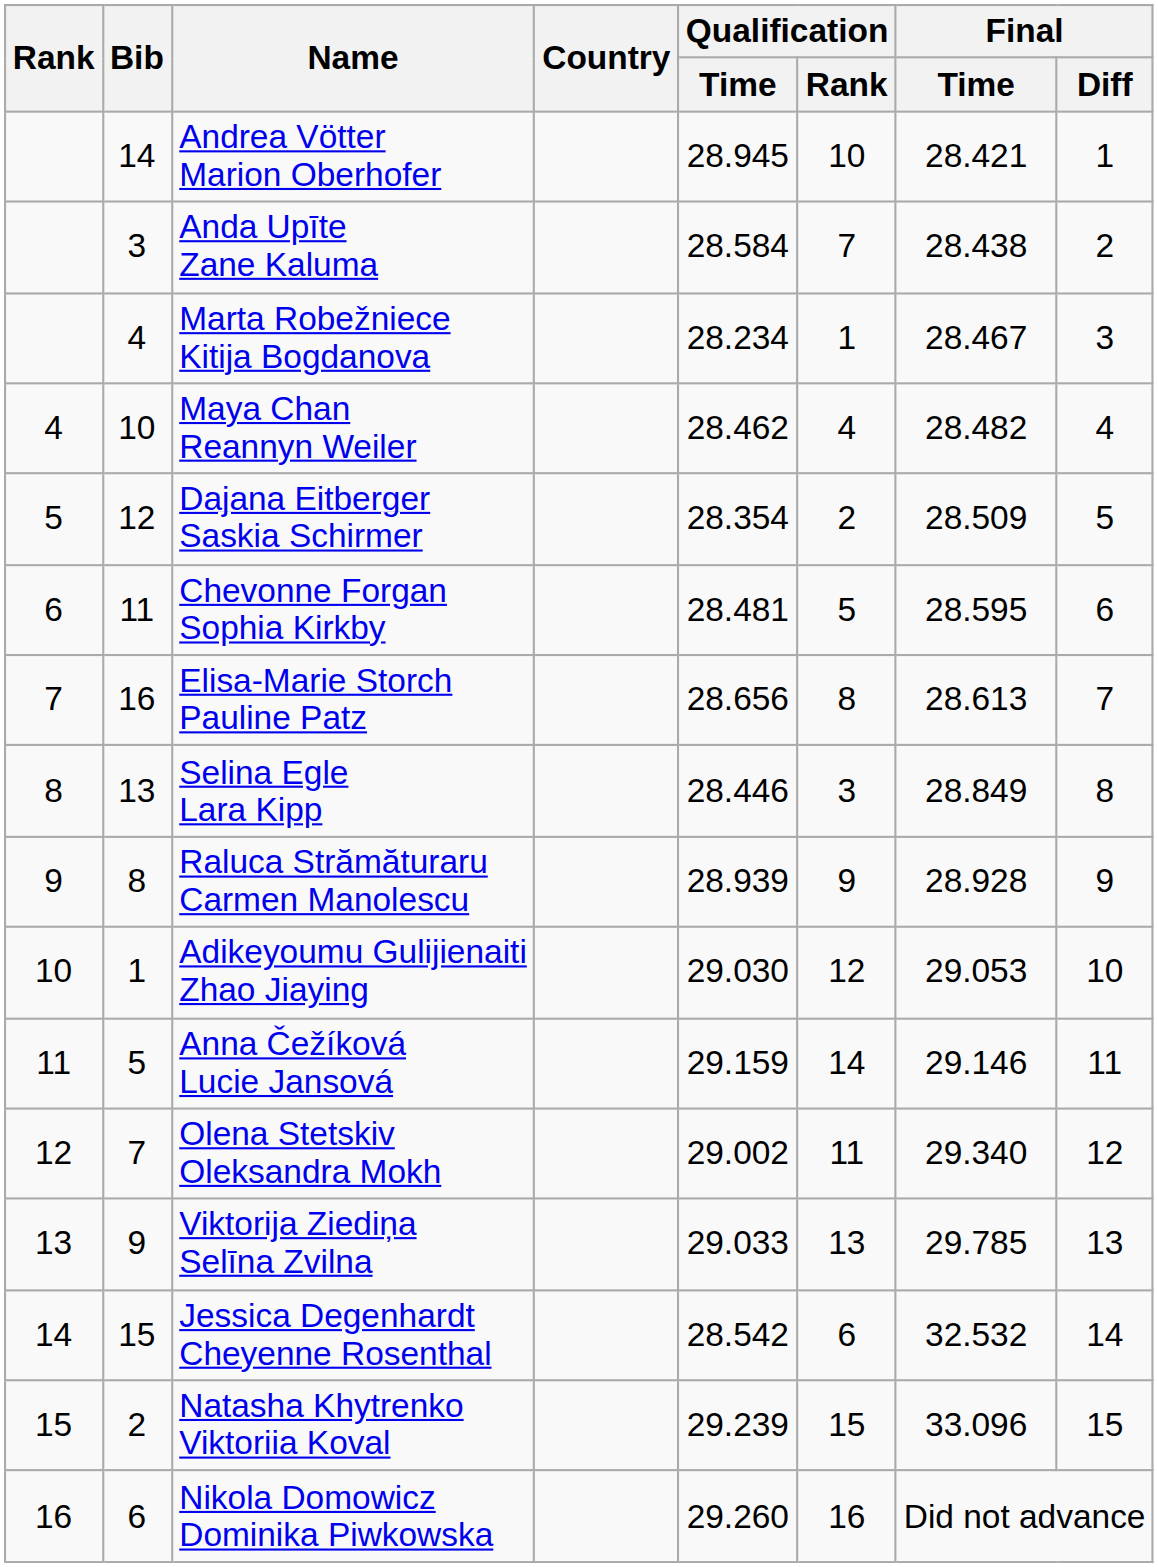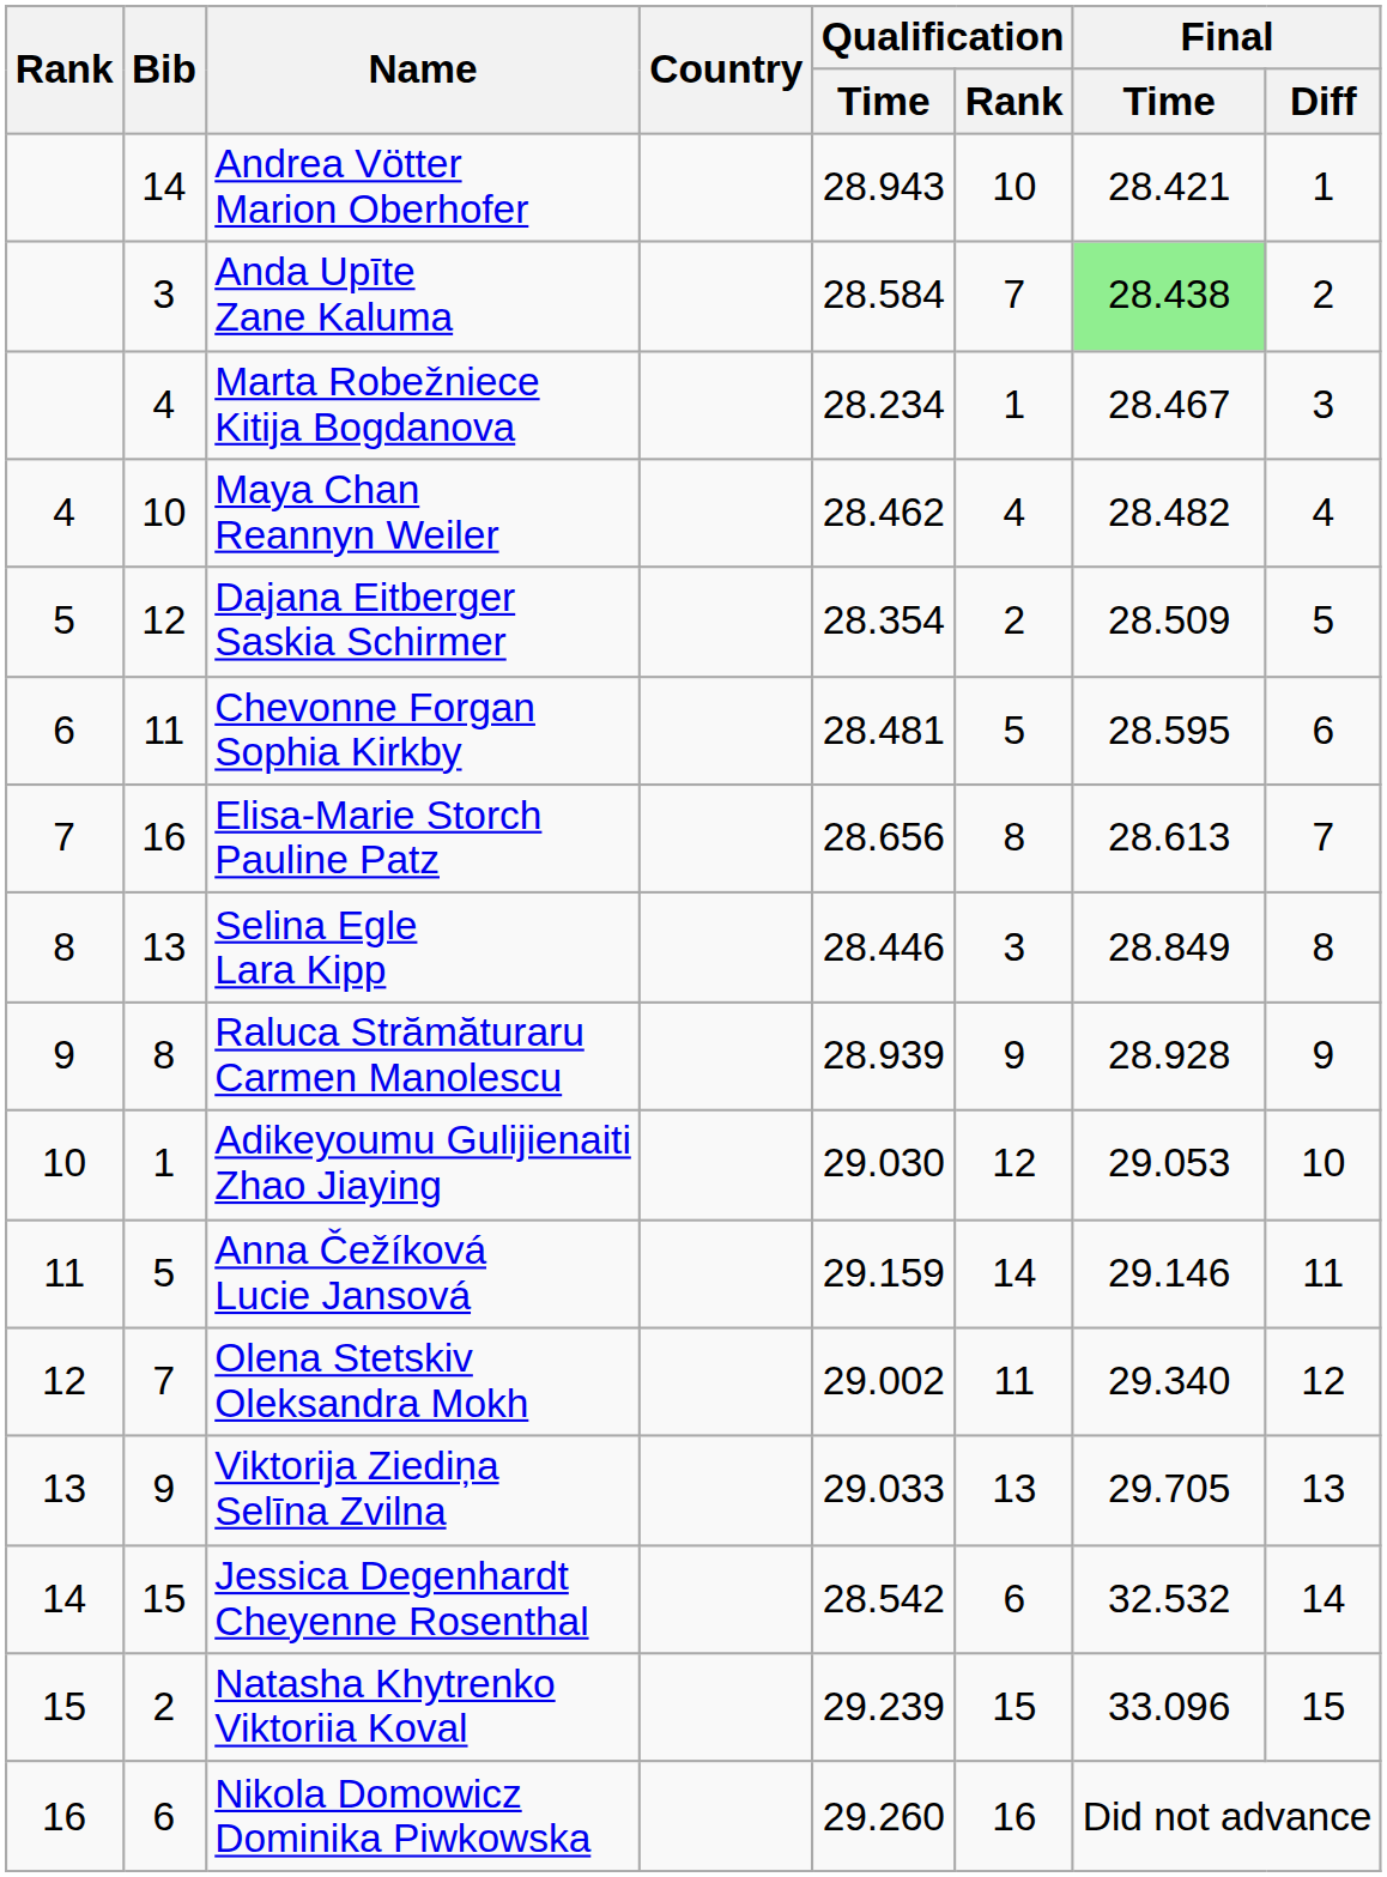Andrea Vötter Marion Oberhofer | Qualification / Time: 28.945 -> 28.943
Anda Upīte Zane Kaluma | Final / Time: no background -> lightgreen background
Viktorija Ziediņa Selīna Zvilna | Final / Time: 29.785 -> 29.705
